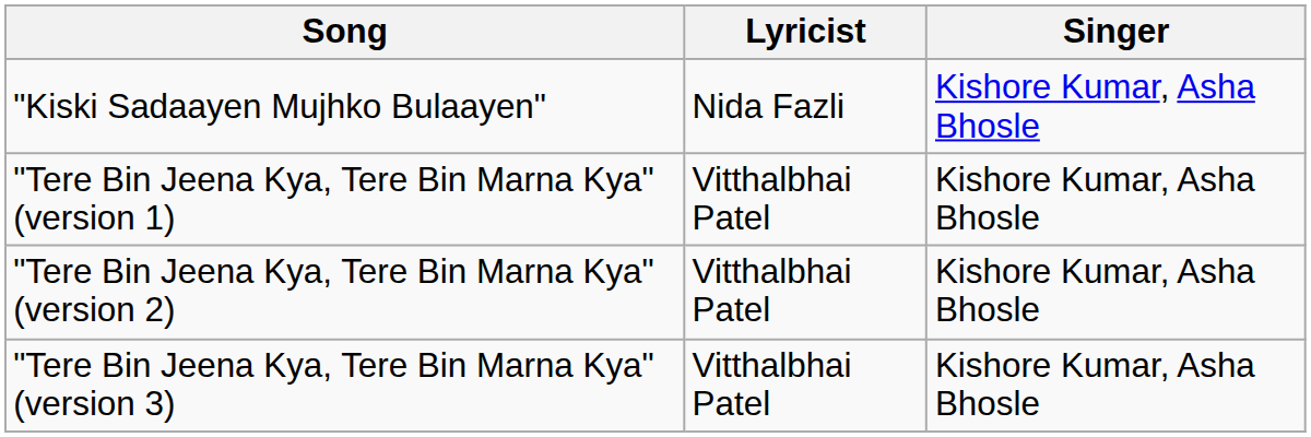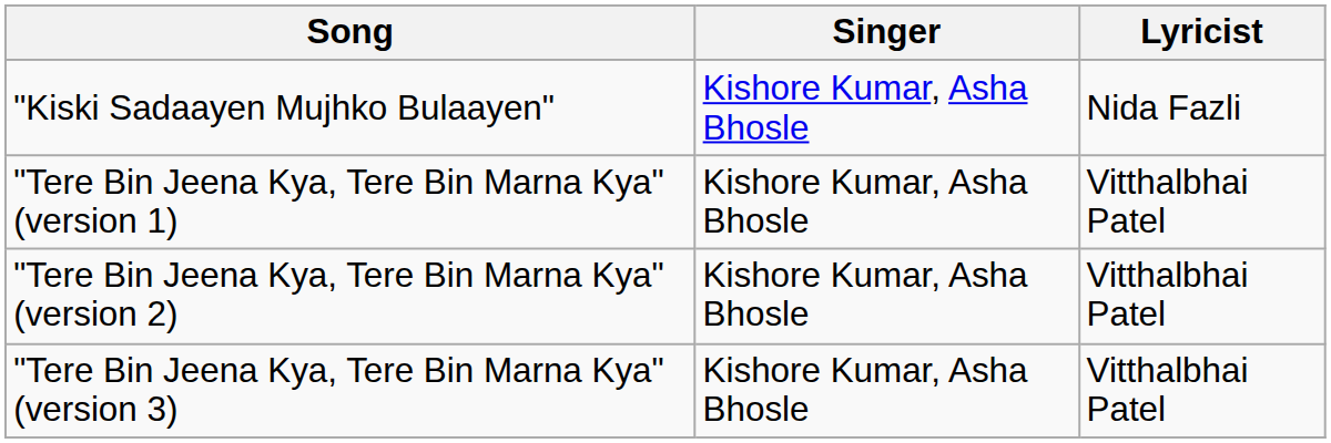columns swapped: Singer <-> Lyricist
